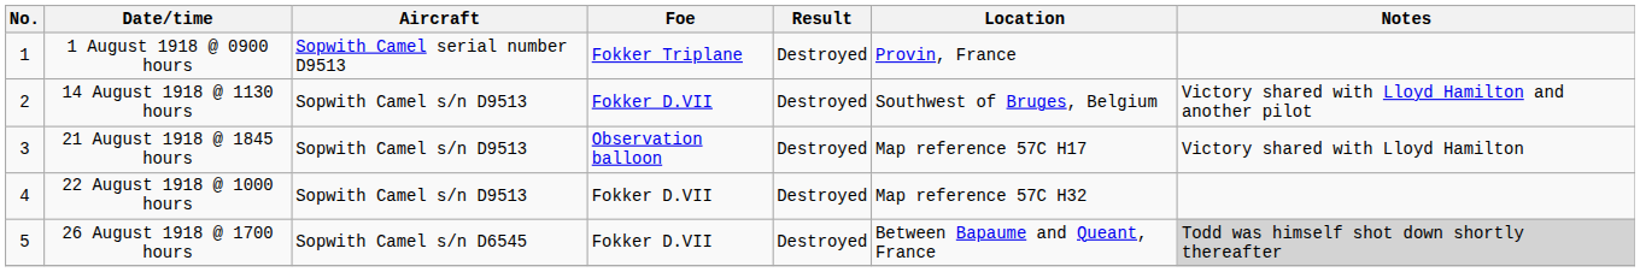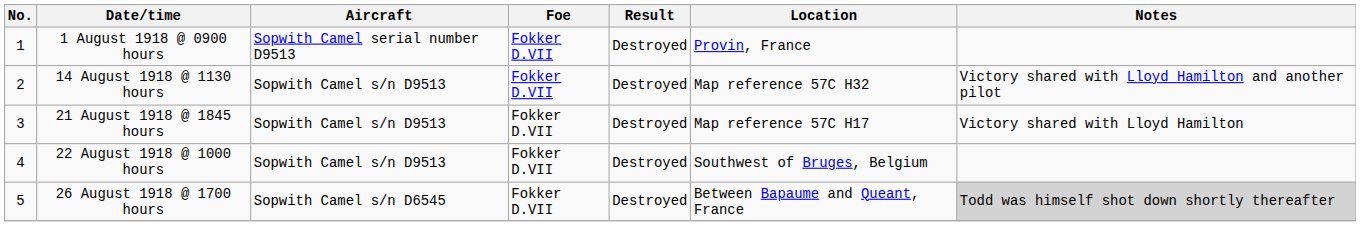1 August 1918 @ 0900 hours | Foe: Fokker Triplane -> Fokker D.VII
14 August 1918 @ 1130 hours | Location: Southwest of Bruges, Belgium -> Map reference 57C H32
21 August 1918 @ 1845 hours | Foe: Observation balloon -> Fokker D.VII
22 August 1918 @ 1000 hours | Location: Map reference 57C H32 -> Southwest of Bruges, Belgium
